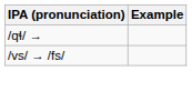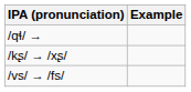+ row: /kʂ/ → /xʂ/
